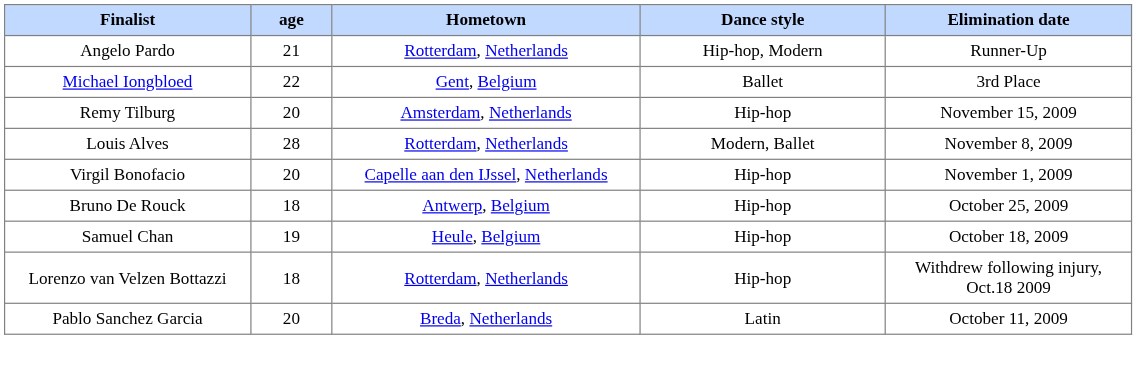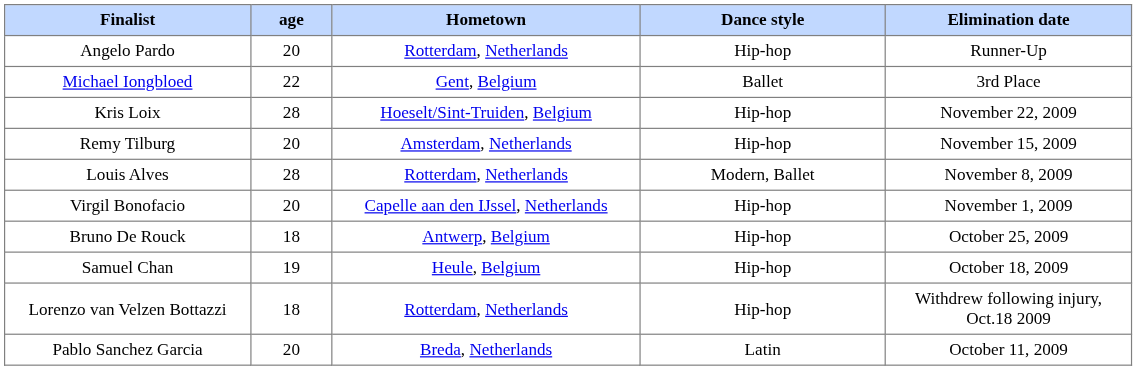Angelo Pardo | age: 21 -> 20
Angelo Pardo | Dance style: Hip-hop, Modern -> Hip-hop
+ row: Kris Loix | 28 | Hoeselt/Sint-Truiden, Belgium | Hip-hop | November 22, 2009
